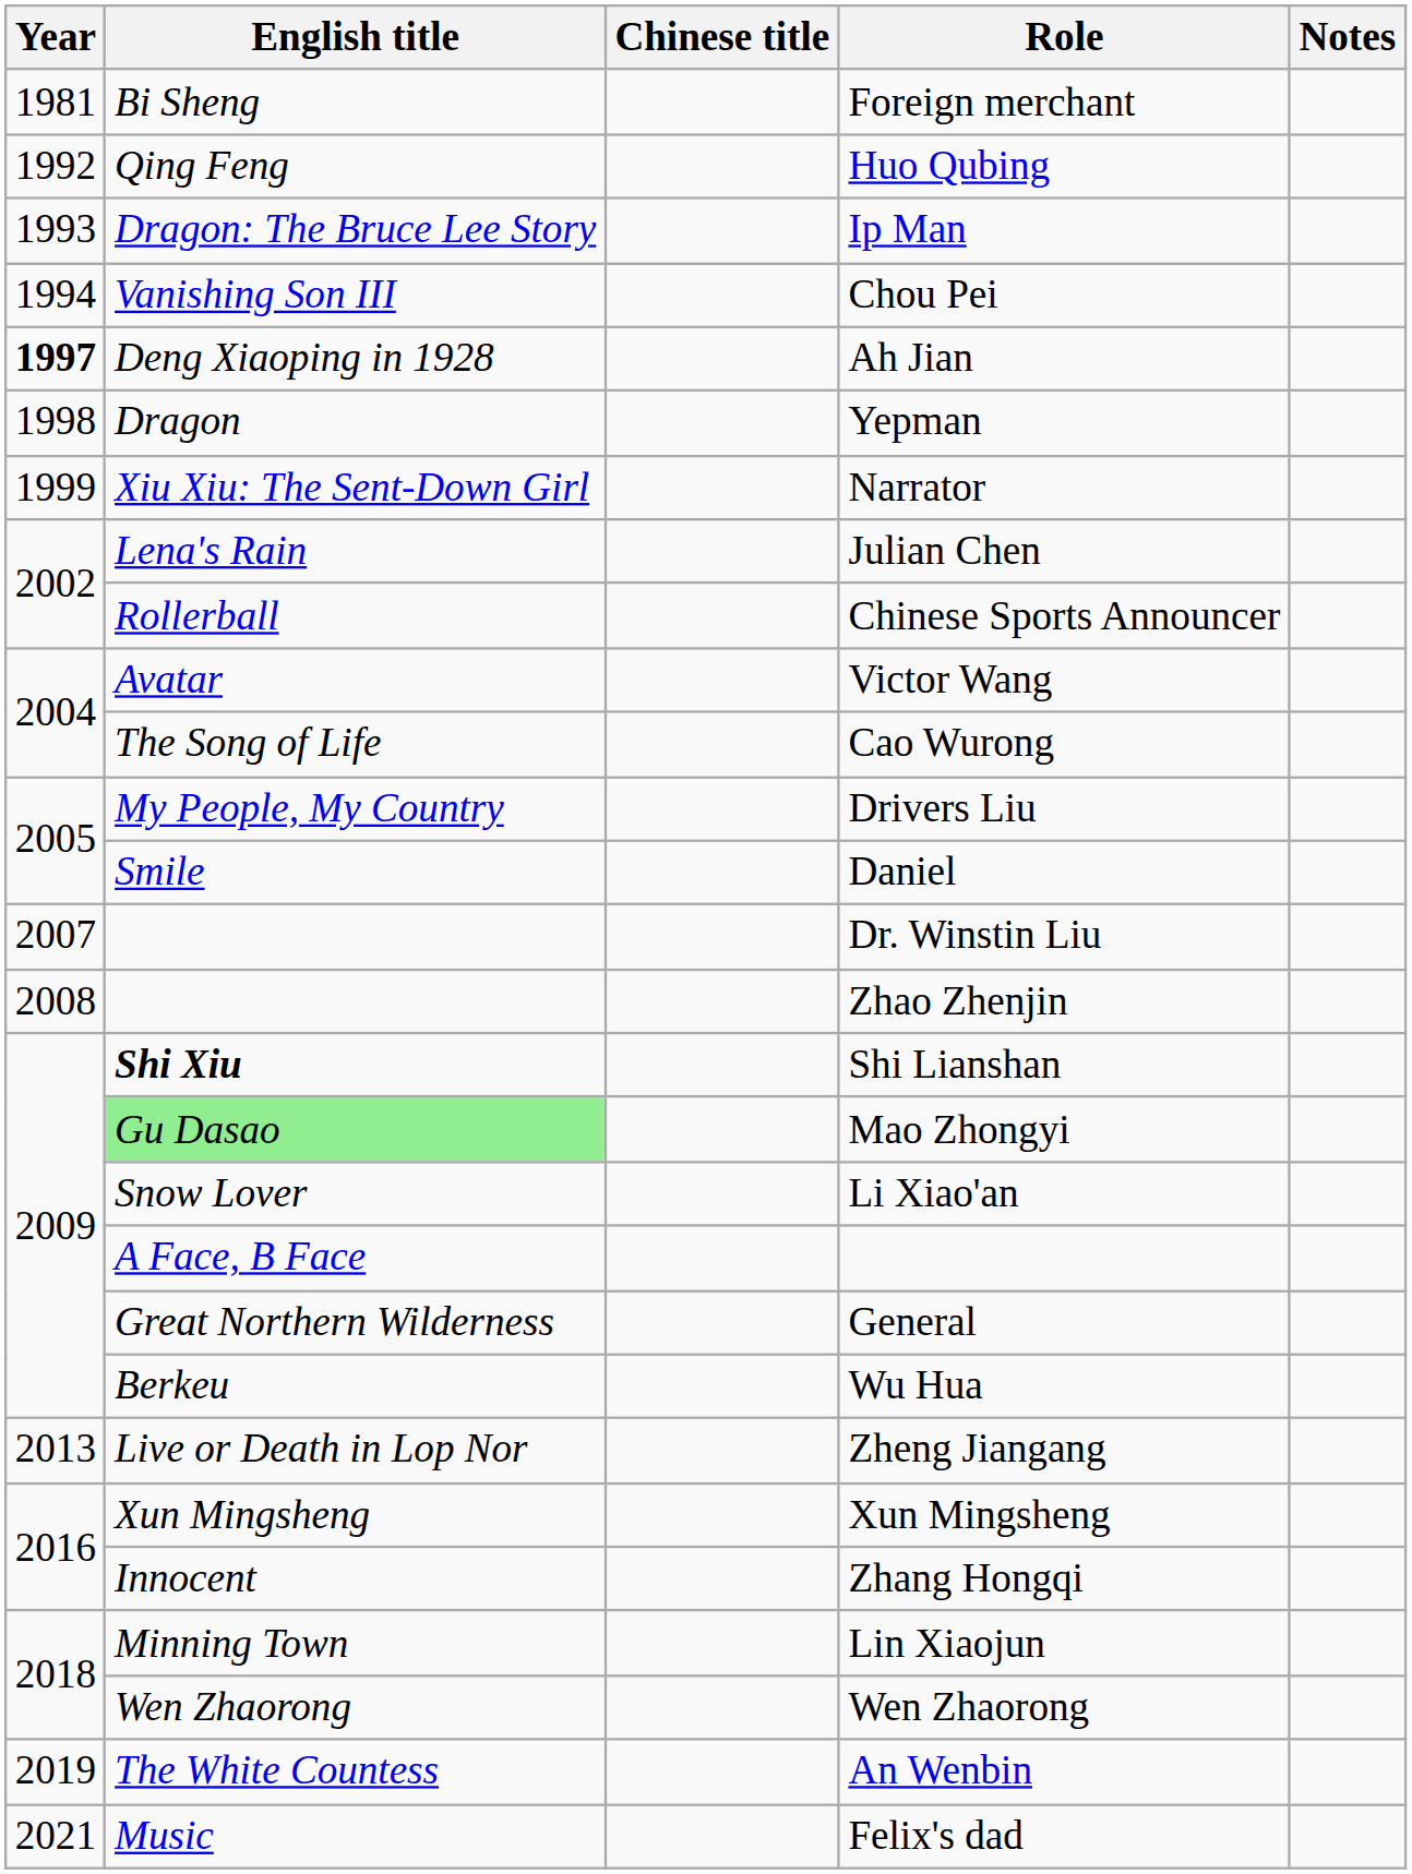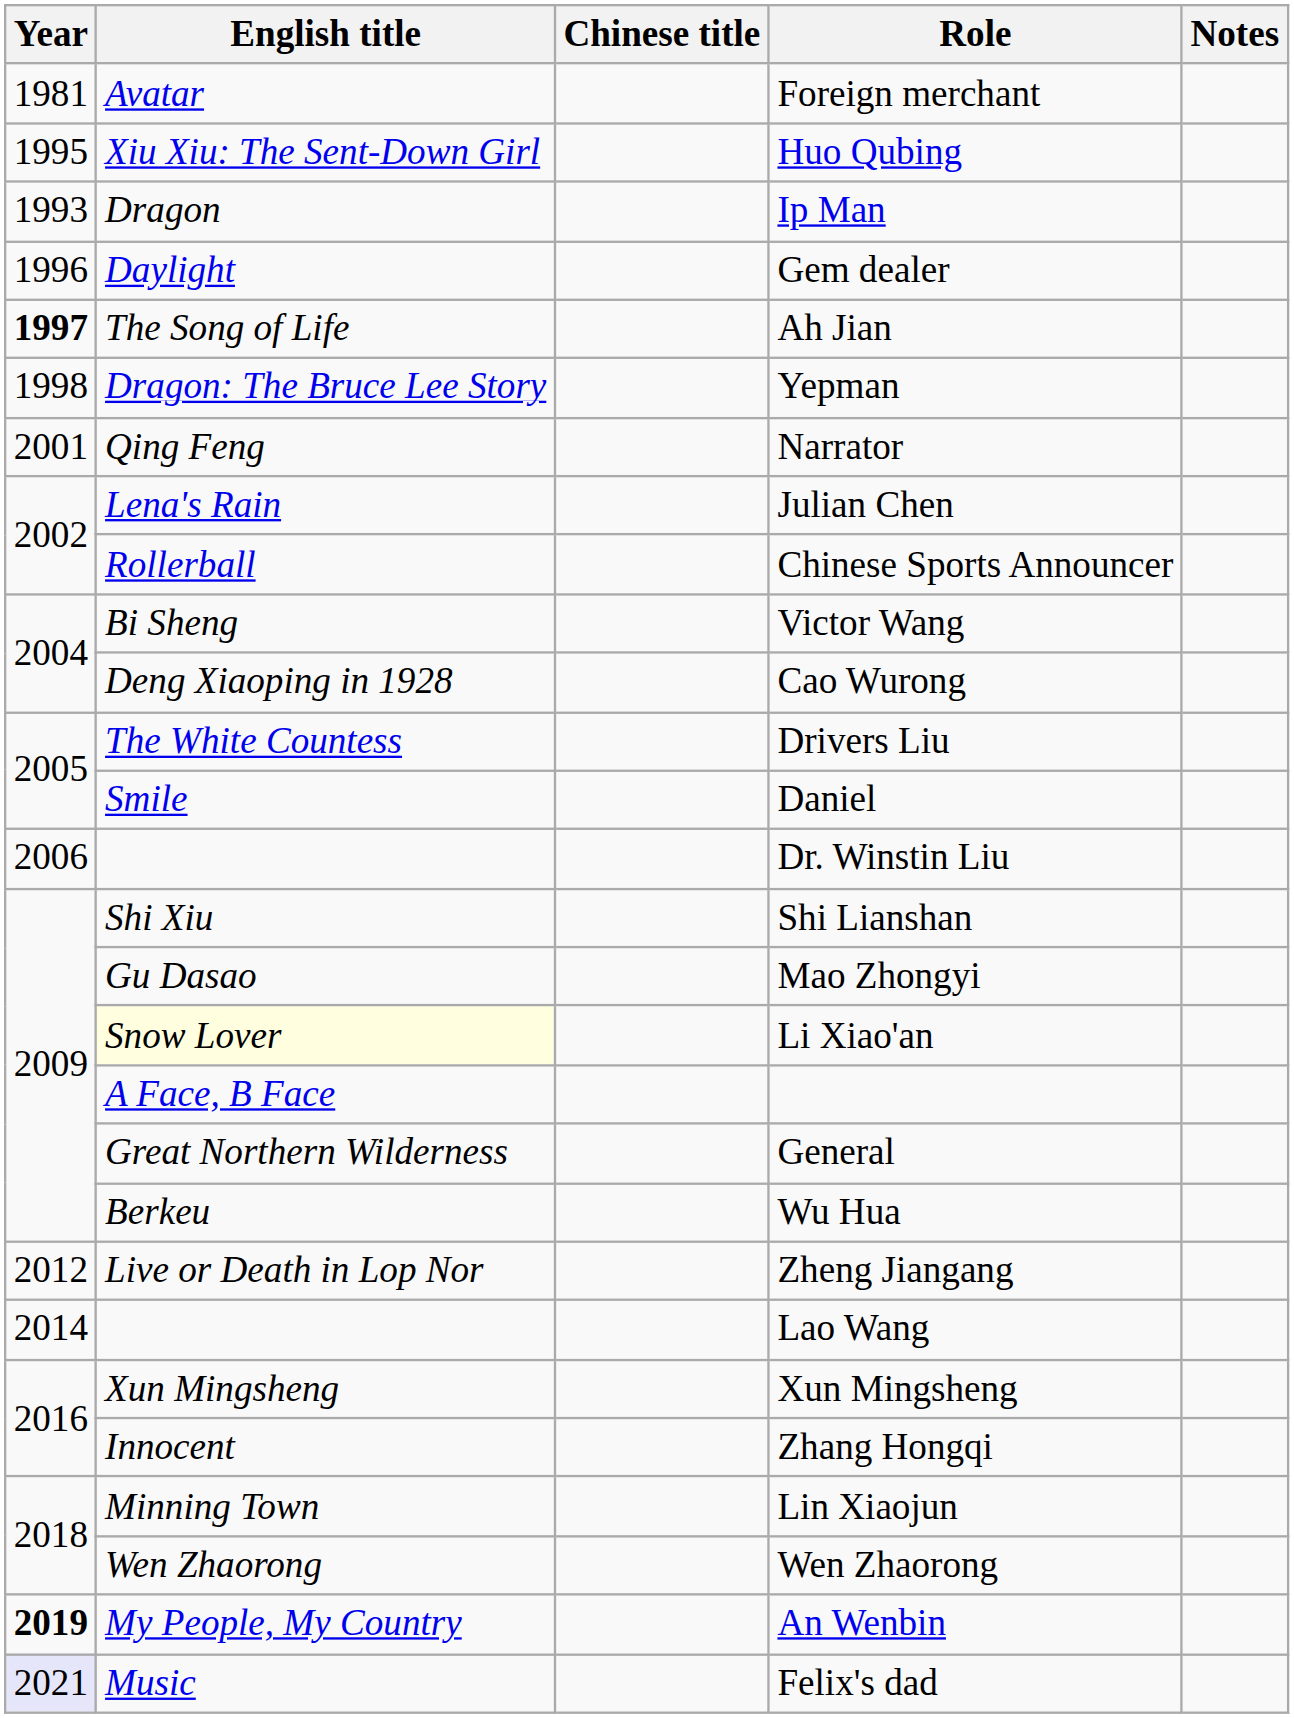Foreign merchant | English title: Bi Sheng -> Avatar
Huo Qubing | Year: 1992 -> 1995
Huo Qubing | English title: Qing Feng -> Xiu Xiu: The Sent-Down Girl
Ip Man | English title: Dragon: The Bruce Lee Story -> Dragon
- row: 1994 | Vanishing Son III | Chou Pei
+ row: 1996 | Daylight | Gem dealer
Ah Jian | English title: Deng Xiaoping in 1928 -> The Song of Life
Yepman | English title: Dragon -> Dragon: The Bruce Lee Story
Narrator | Year: 1999 -> 2001
Narrator | English title: Xiu Xiu: The Sent-Down Girl -> Qing Feng
Victor Wang | English title: Avatar -> Bi Sheng
Cao Wurong | English title: The Song of Life -> Deng Xiaoping in 1928
Drivers Liu | English title: My People, My Country -> The White Countess
Dr. Winstin Liu | Year: 2007 -> 2006
- row: 2008 | Zhao Zhenjin
Shi Lianshan | English title: bold -> normal
Mao Zhongyi | English title: lightgreen background -> no background
Li Xiao'an | English title: no background -> lightyellow background
Zheng Jiangang | Year: 2013 -> 2012
+ row: 2014 | Lao Wang
An Wenbin | Year: normal -> bold
An Wenbin | English title: The White Countess -> My People, My Country
Felix's dad | Year: no background -> lavender background
